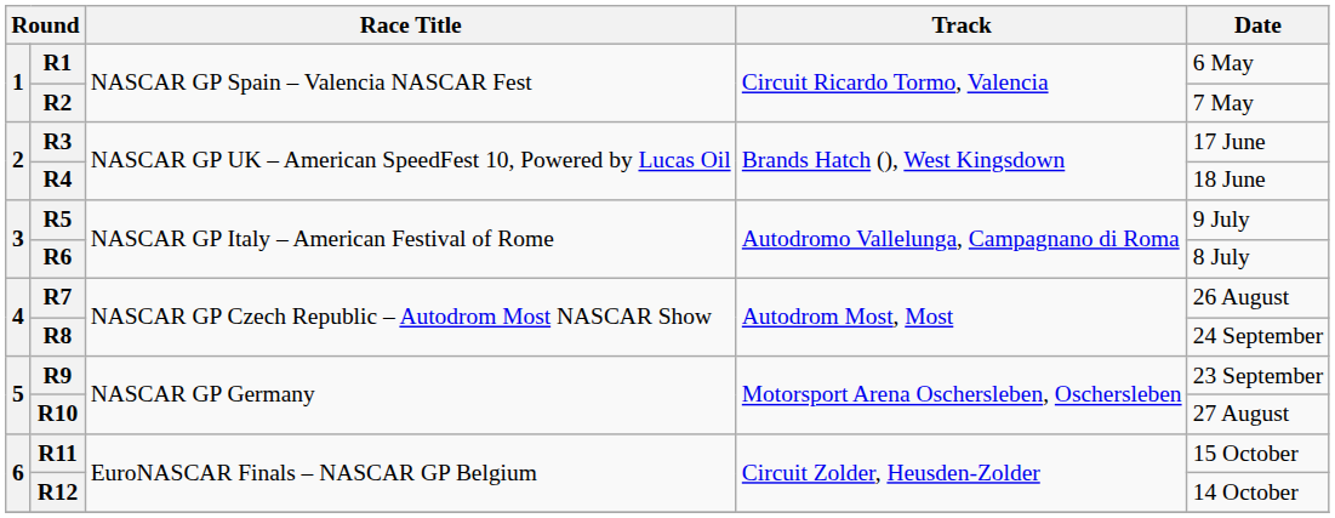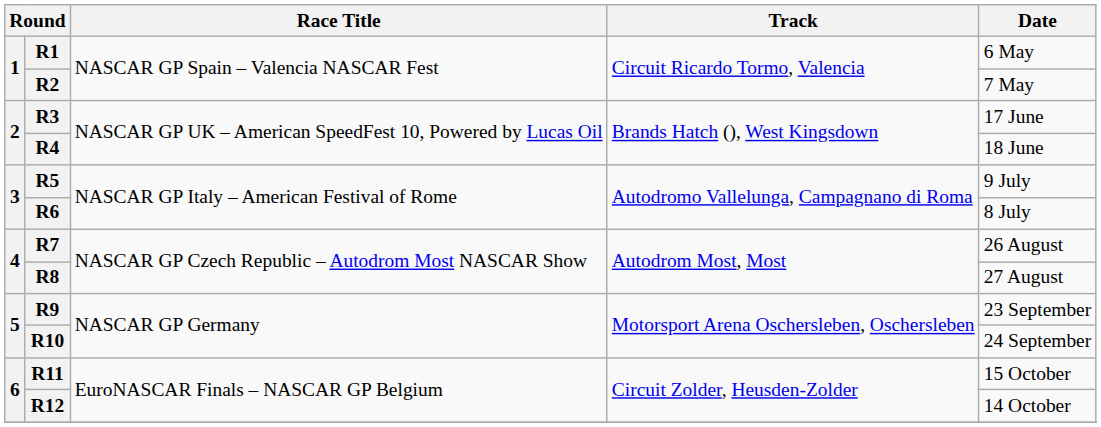R8 | Date: 24 September -> 27 August
R10 | Date: 27 August -> 24 September
